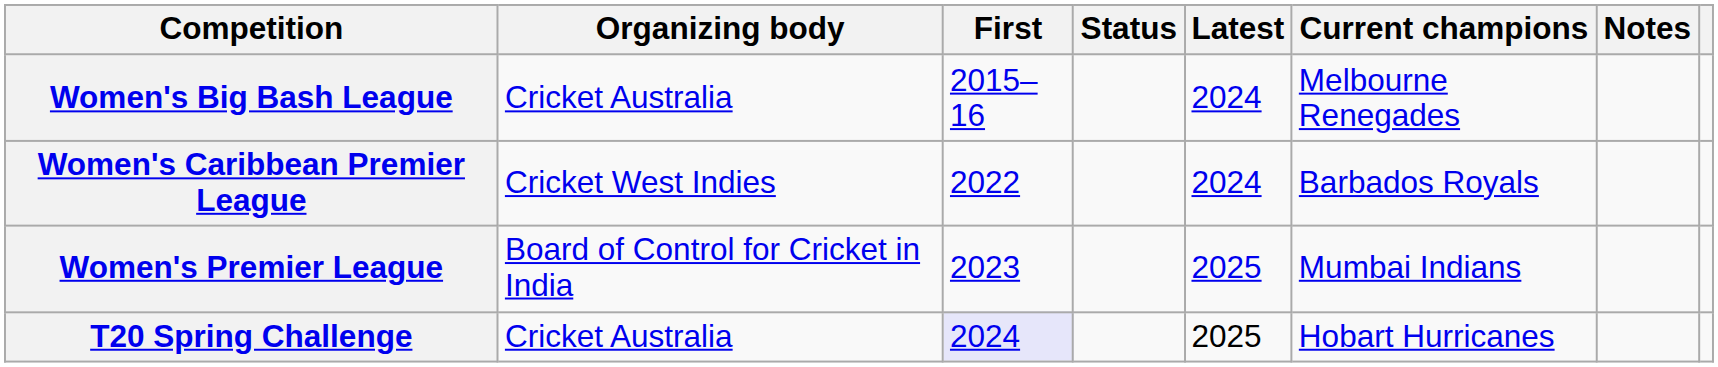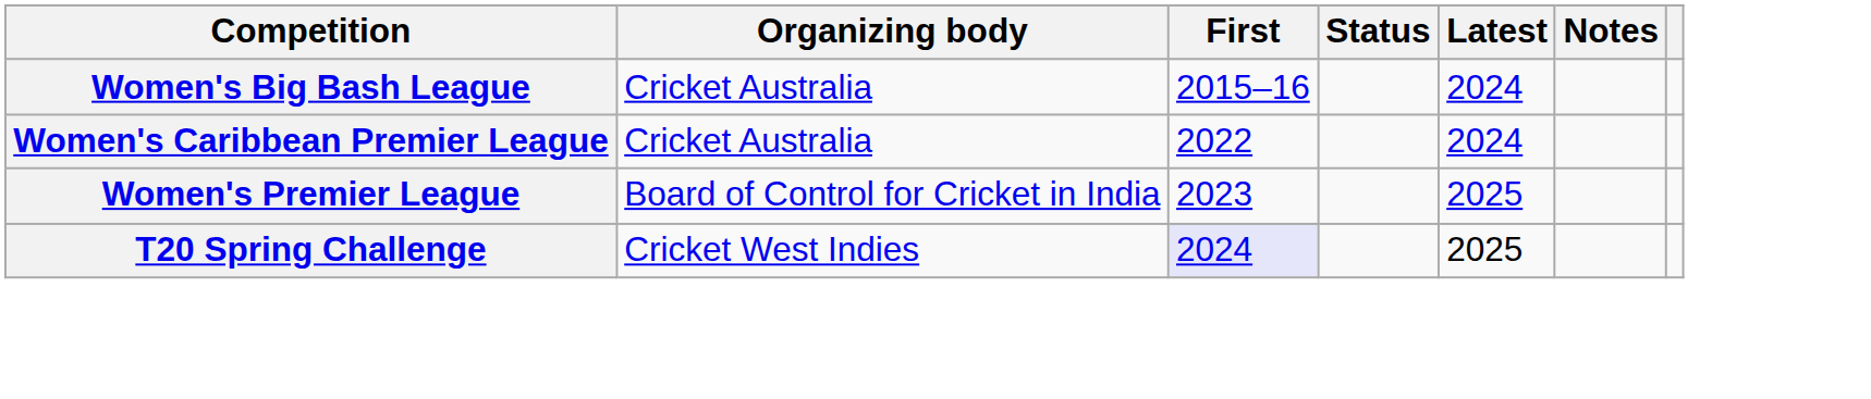- column: Current champions | Melbourne Renegades | Barbados Royals | Mumbai Indians | Hobart Hurricanes
Women's Caribbean Premier League | Organizing body: Cricket West Indies -> Cricket Australia
T20 Spring Challenge | Organizing body: Cricket Australia -> Cricket West Indies
